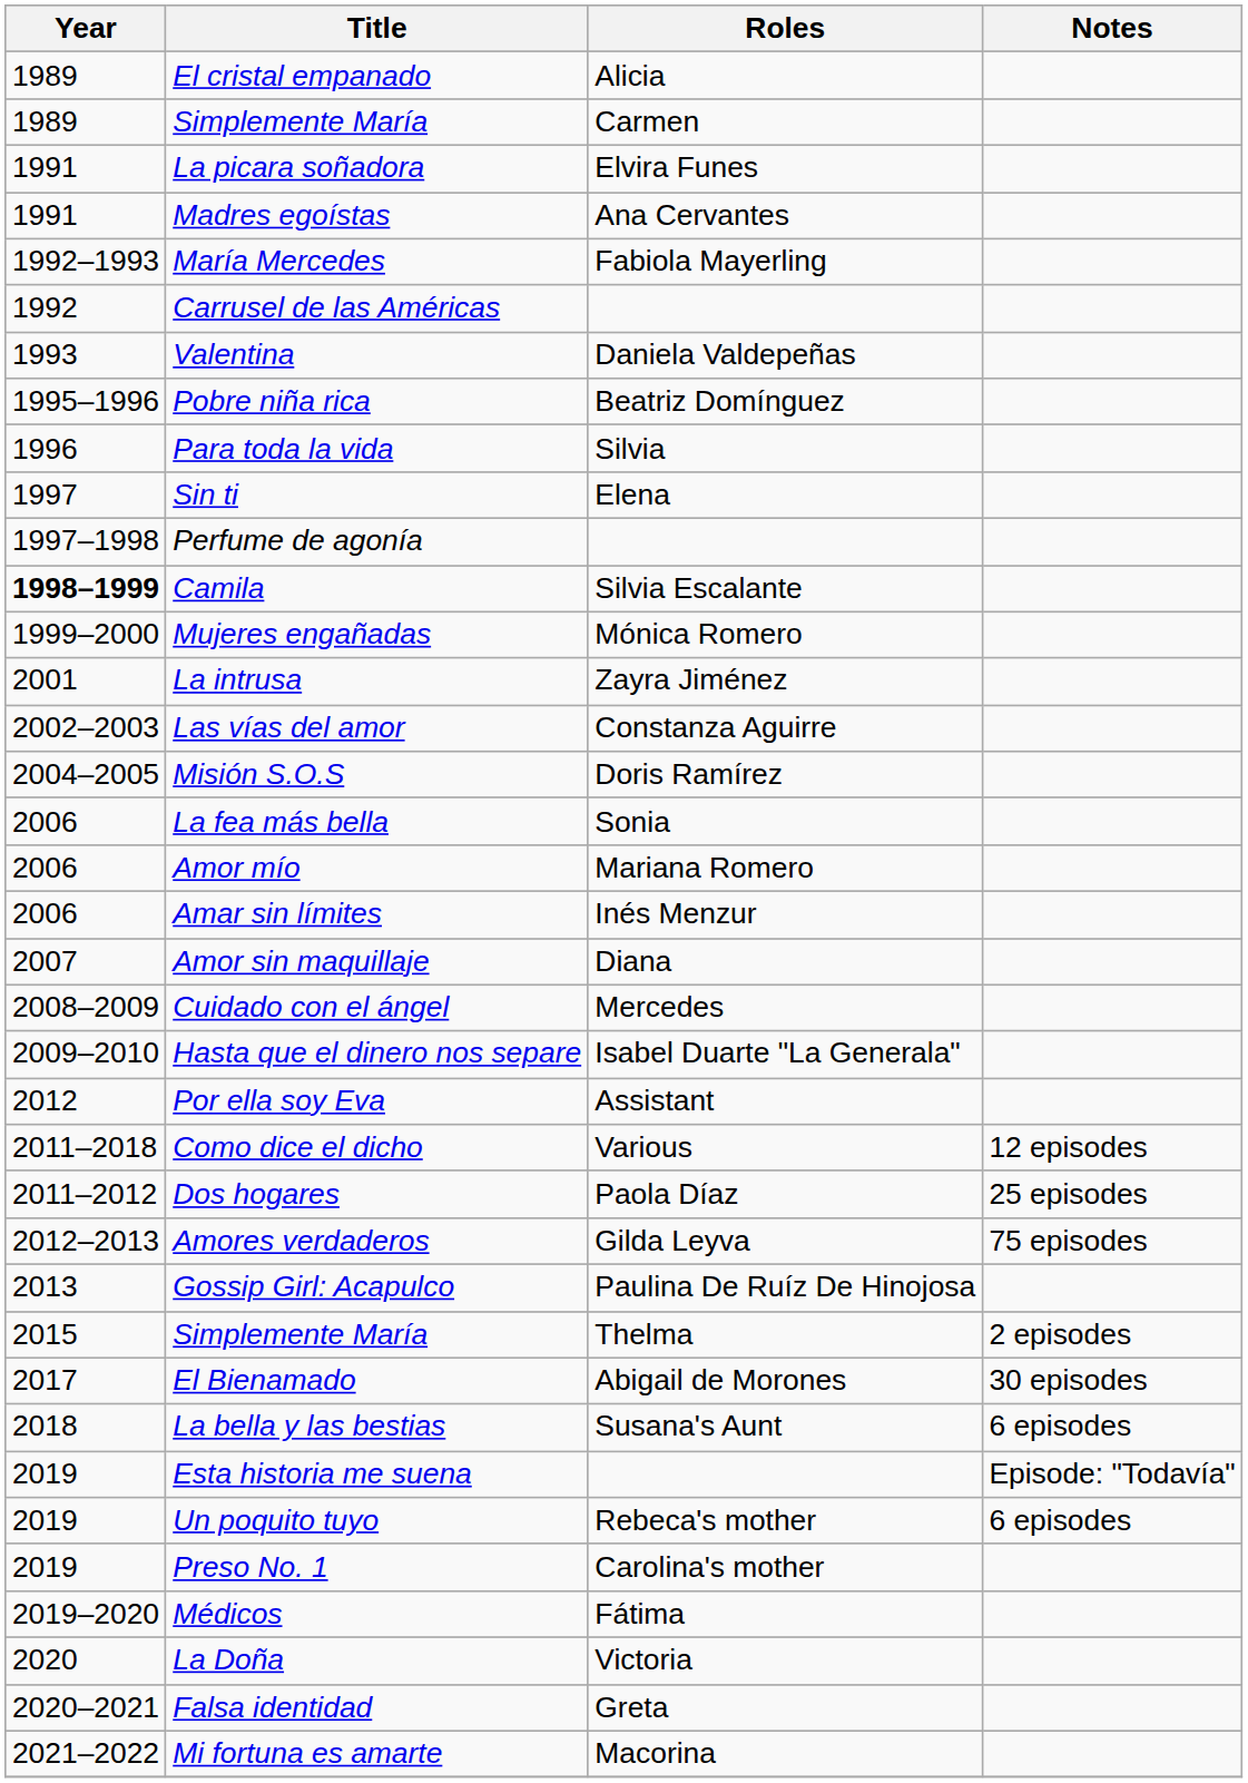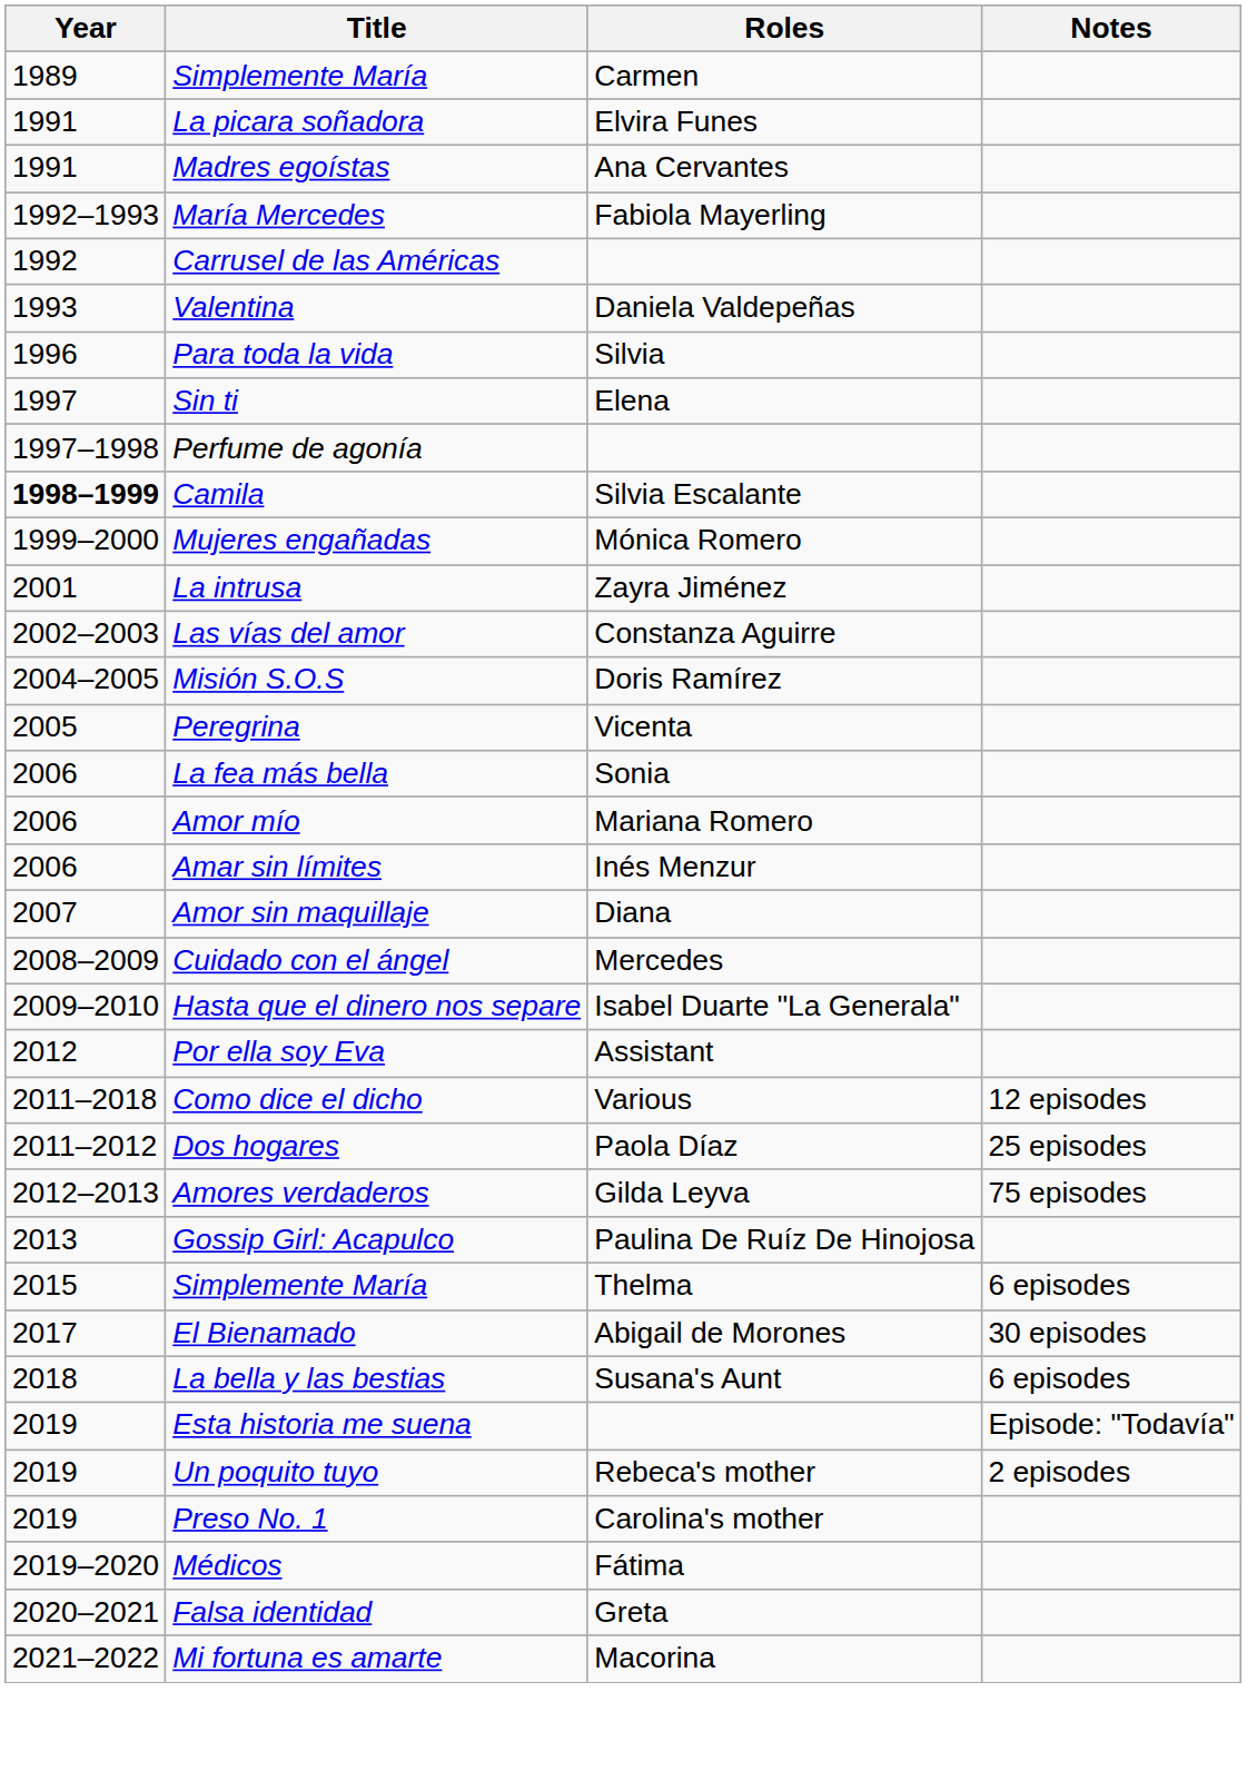- row: 1989 | El cristal empanado | Alicia
- row: 1995–1996 | Pobre niña rica | Beatriz Domínguez
+ row: 2005 | Peregrina | Vicenta
Simplemente María / Thelma | Notes: 2 episodes -> 6 episodes
Un poquito tuyo | Notes: 6 episodes -> 2 episodes
- row: 2020 | La Doña | Victoria
